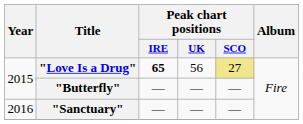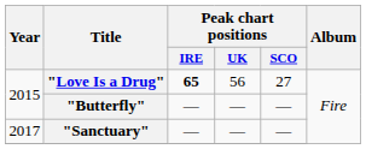"Love Is a Drug" | Peak chart positions / SCO: khaki background -> no background
"Sanctuary" | Year: 2016 -> 2017
